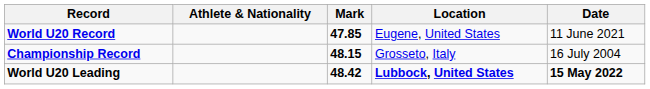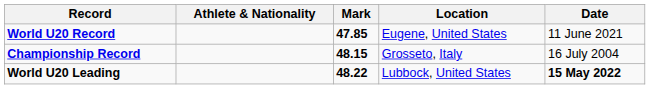World U20 Leading | Mark: 48.42 -> 48.22
World U20 Leading | Location: bold -> normal
